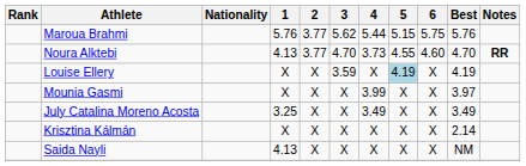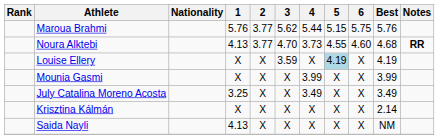Noura Alktebi | Best: 4.70 -> 4.68
Mounia Gasmi | Best: 3.97 -> 3.99
